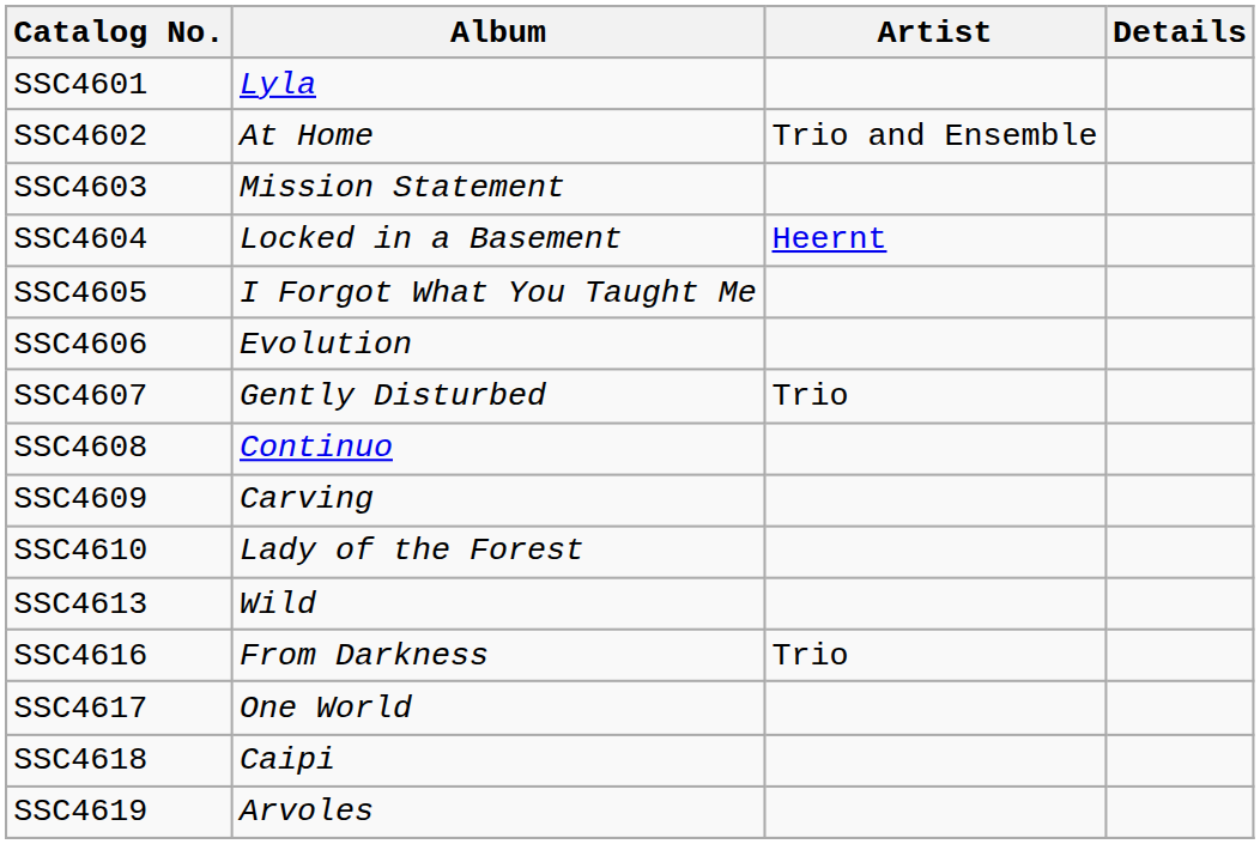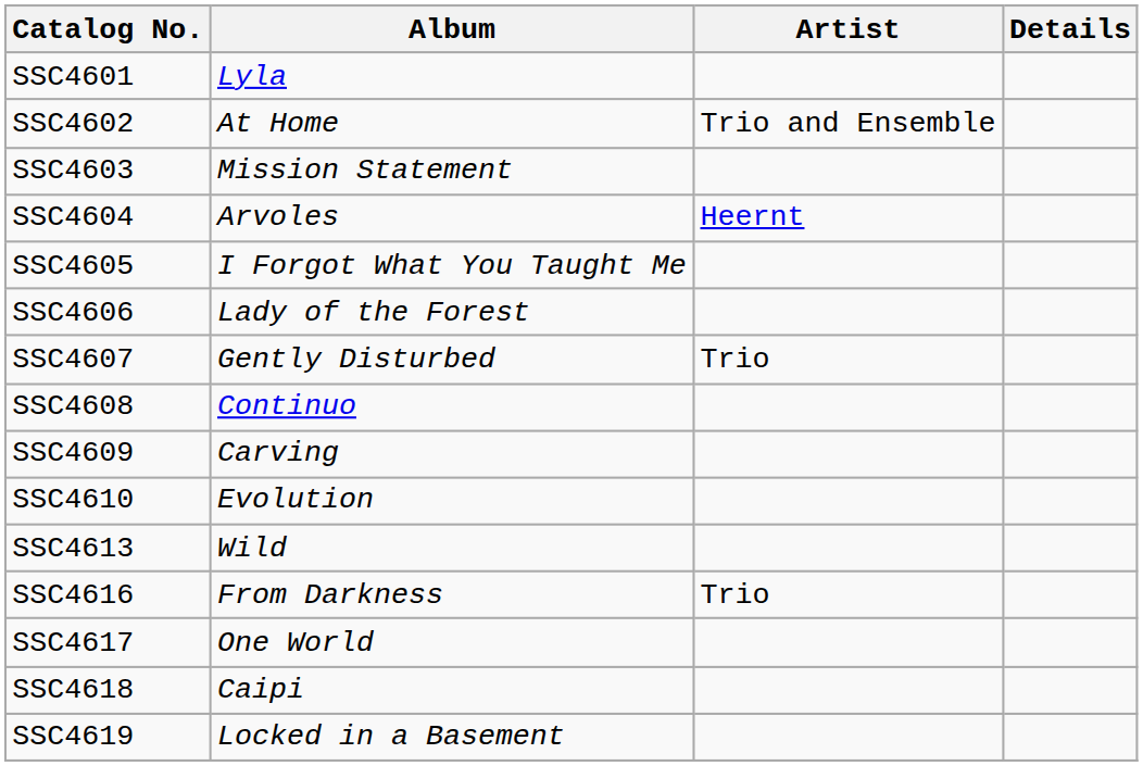SSC4604 | Album: Locked in a Basement -> Arvoles
SSC4606 | Album: Evolution -> Lady of the Forest
SSC4610 | Album: Lady of the Forest -> Evolution
SSC4619 | Album: Arvoles -> Locked in a Basement
